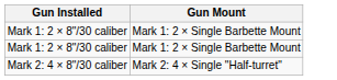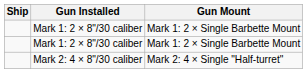+ column: Ship
